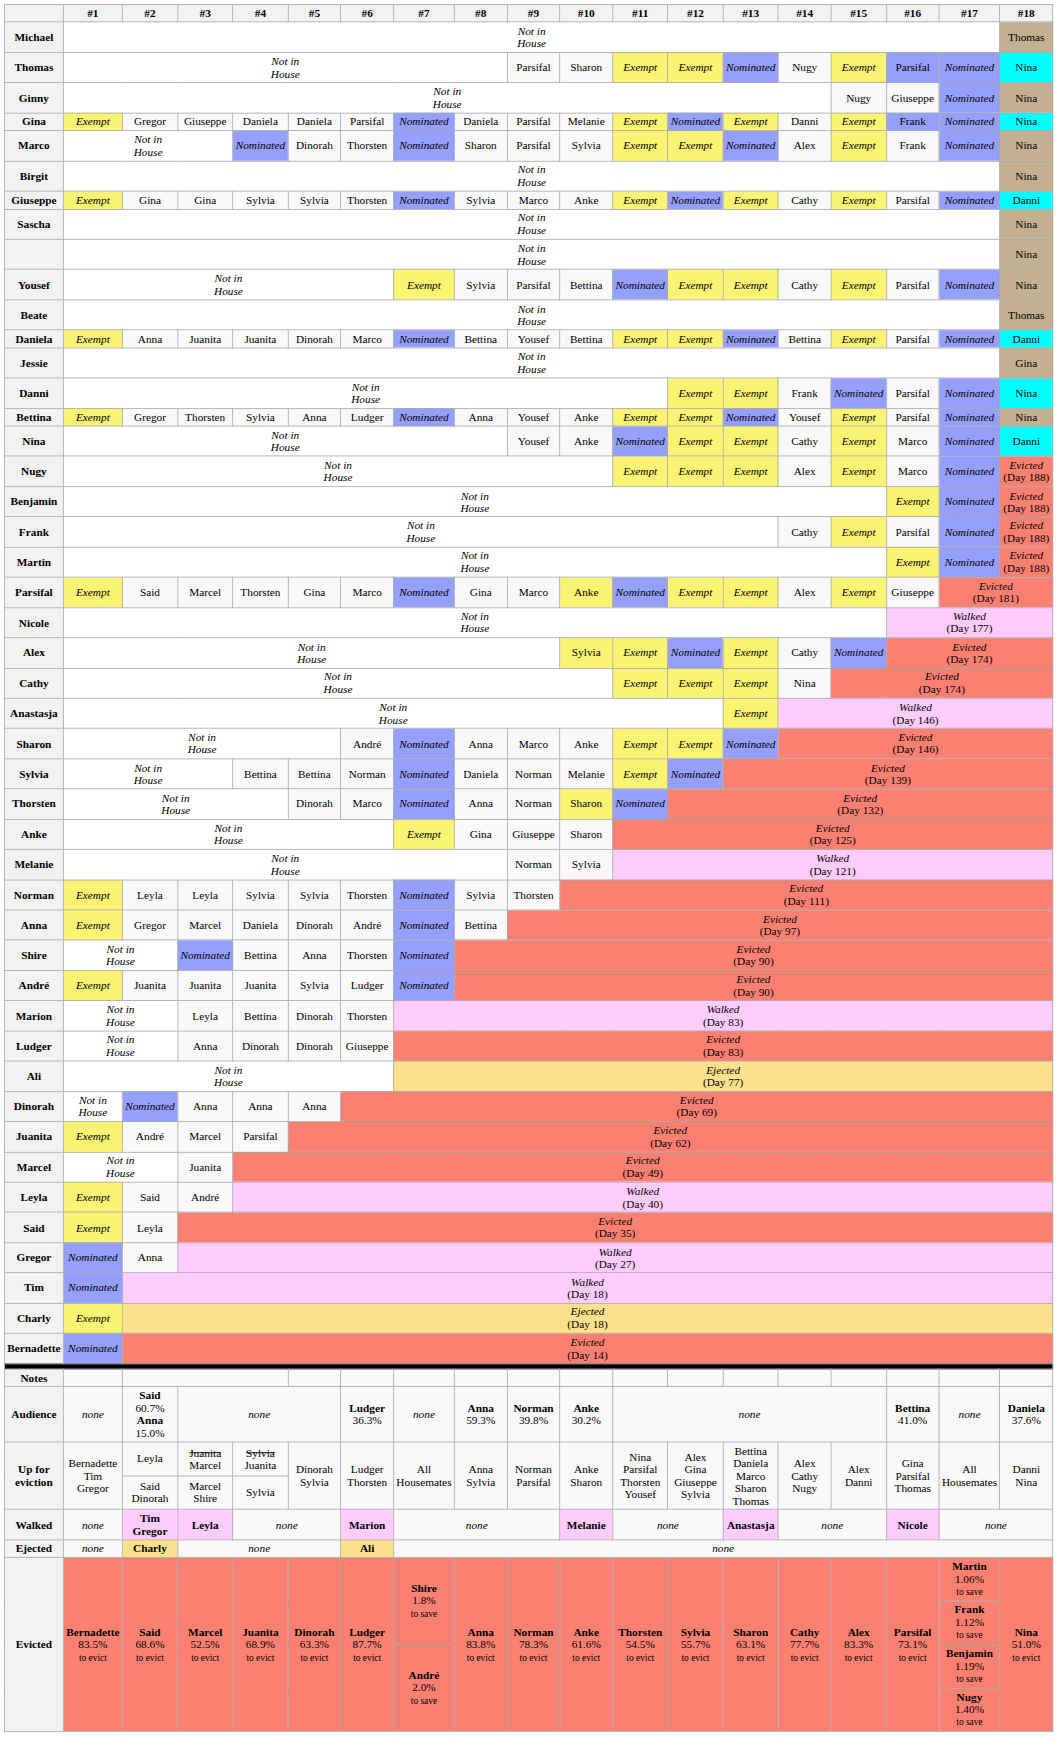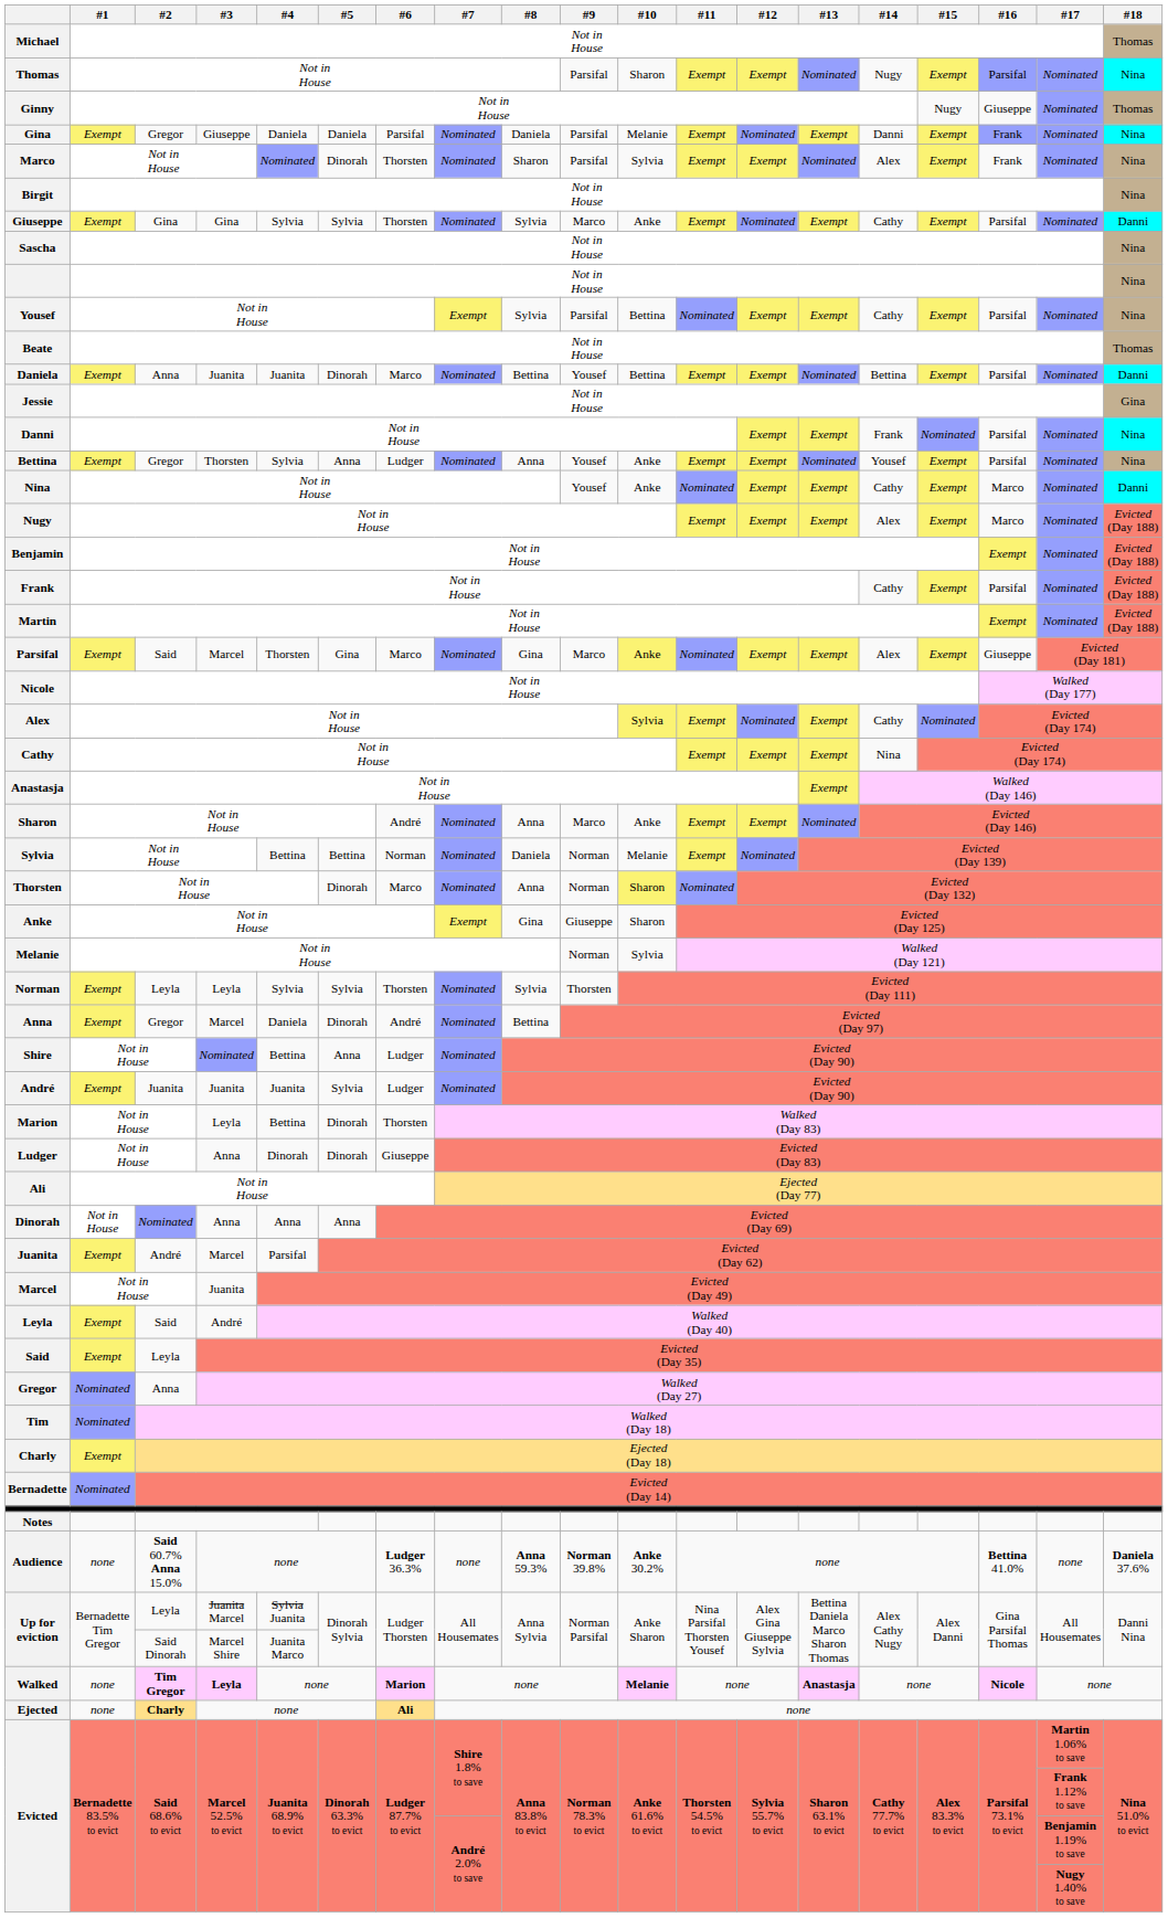Ginny | #18: Nina -> Thomas
Shire | #6: Thorsten -> Ludger
Up for eviction / Marcel Shire | #4: Sylvia -> Juanita Marco
